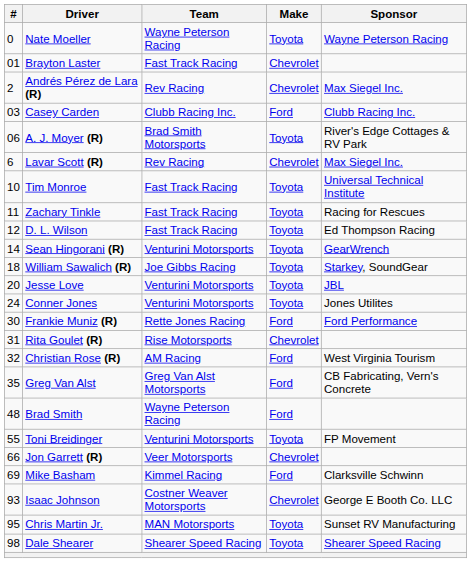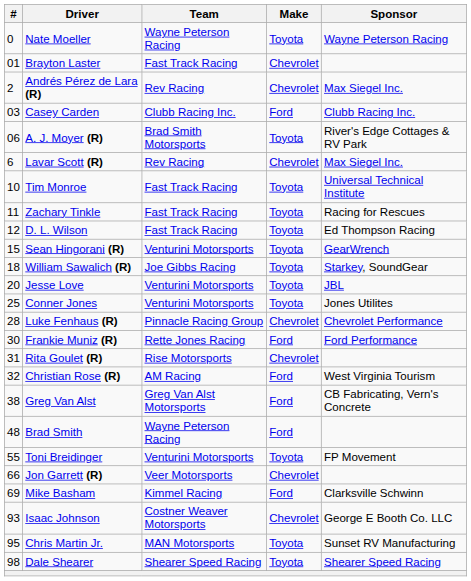Sean Hingorani (R) | #: 14 -> 15
Conner Jones | #: 24 -> 25
+ row: 28 | Luke Fenhaus (R) | Pinnacle Racing Group | Chevrolet | Chevrolet Performance
Greg Van Alst | #: 35 -> 38
